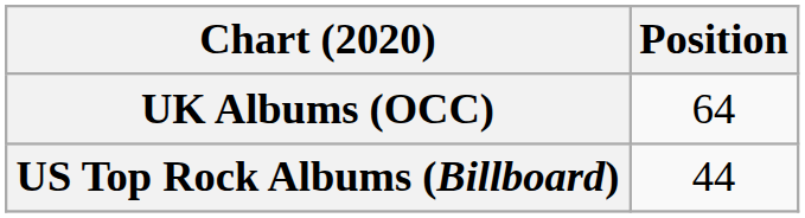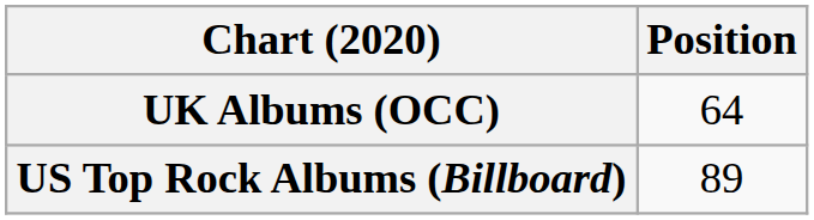US Top Rock Albums (Billboard) | Position: 44 -> 89
